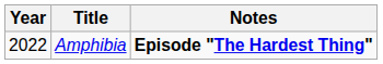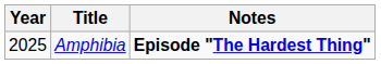Amphibia | Year: 2022 -> 2025
